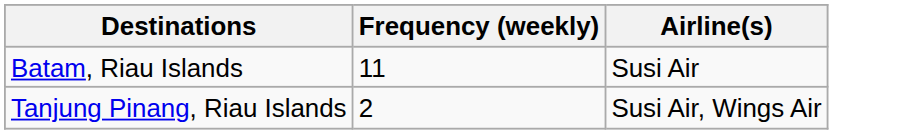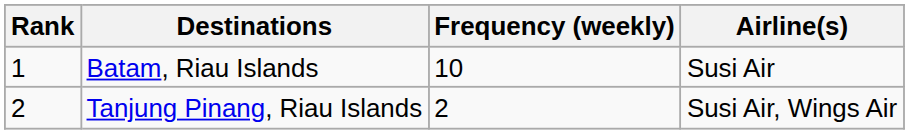+ column: Rank | 1 | 2
Batam, Riau Islands | Frequency (weekly): 11 -> 10
